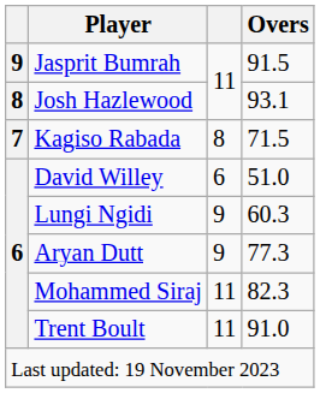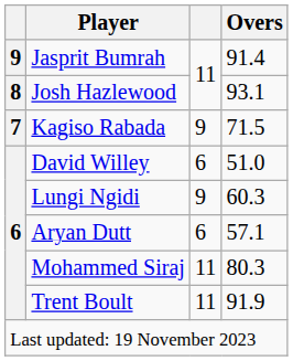Jasprit Bumrah | Overs: 91.5 -> 91.4
Kagiso Rabada | column 3: 8 -> 9
Aryan Dutt | column 3: 9 -> 6
Aryan Dutt | Overs: 77.3 -> 57.1
Mohammed Siraj | Overs: 82.3 -> 80.3
Trent Boult | Overs: 91.0 -> 91.9
